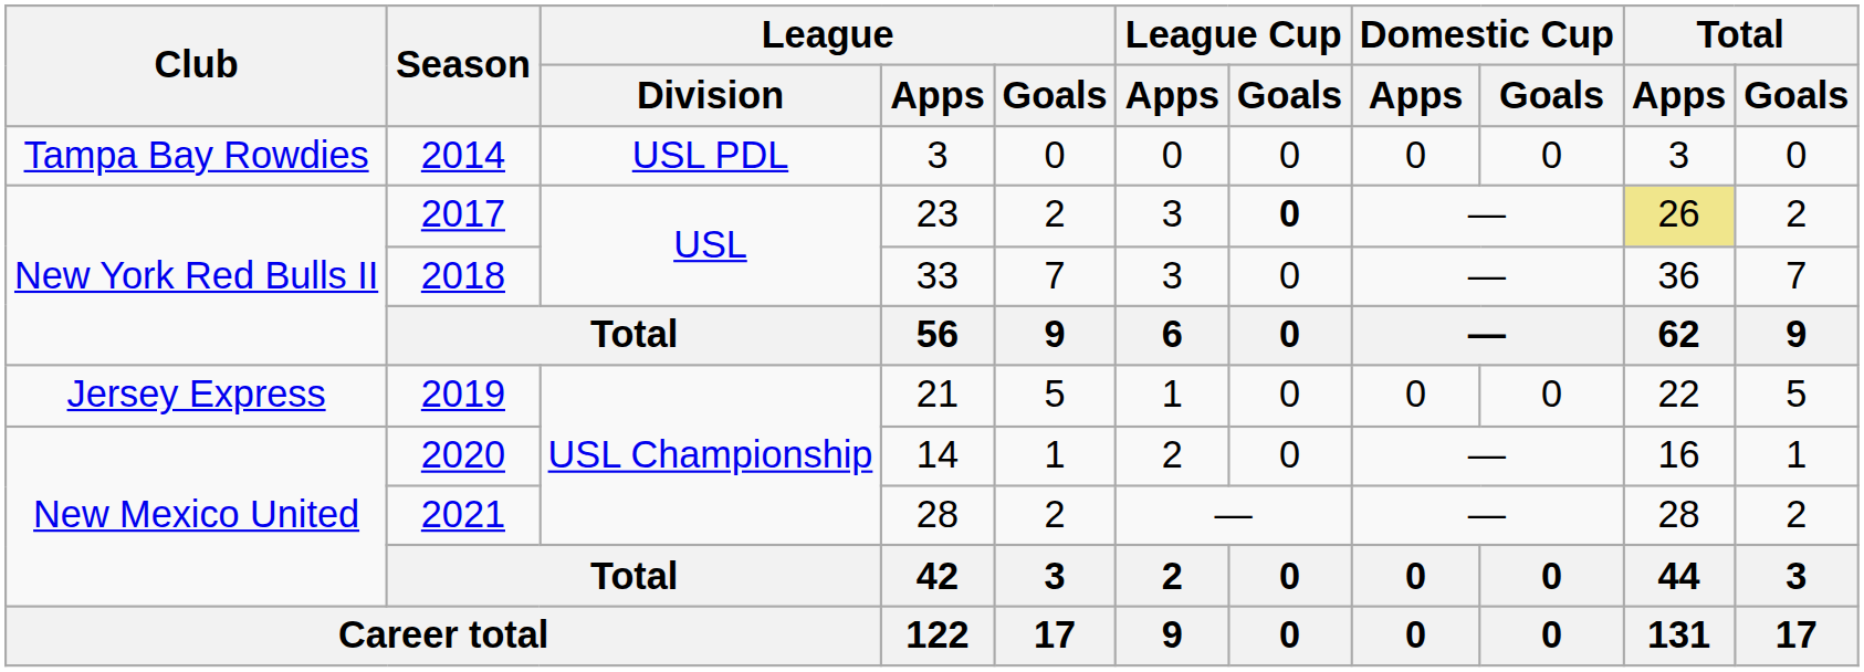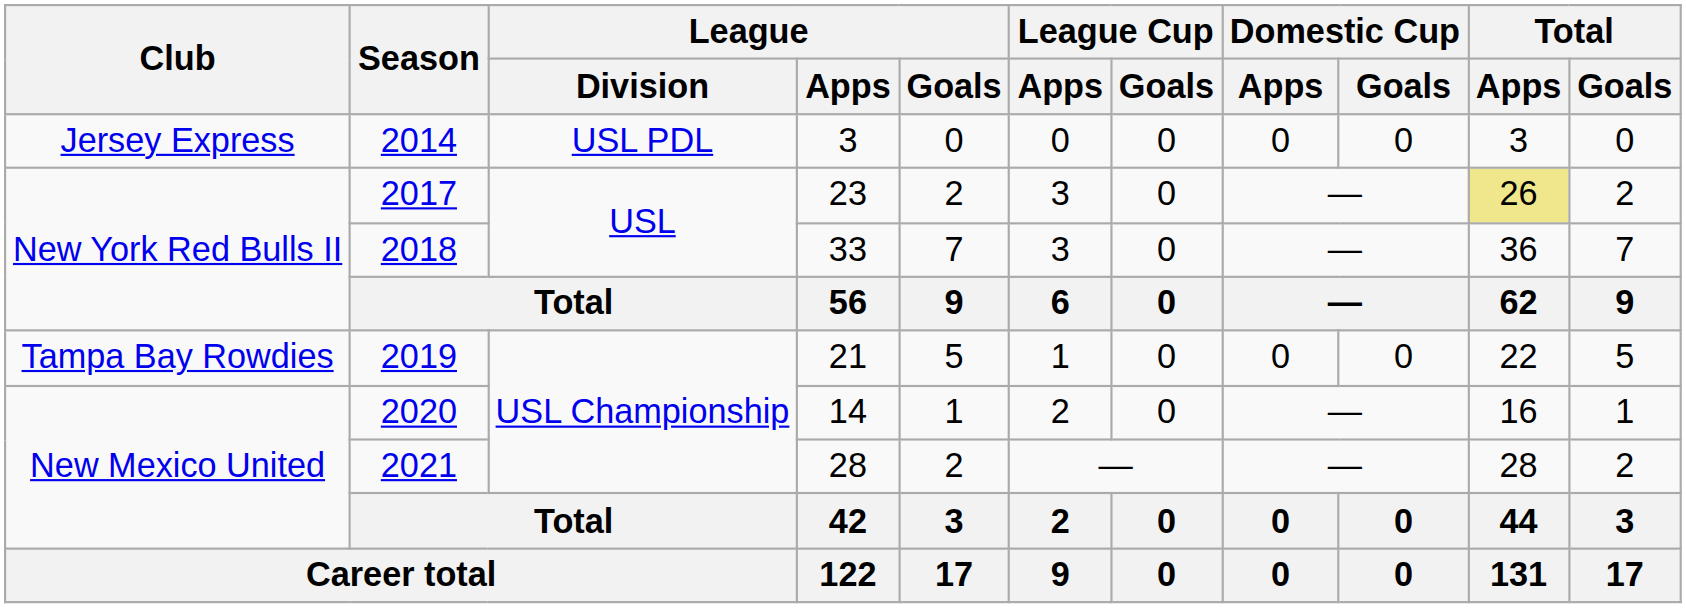2014 | Club: Tampa Bay Rowdies -> Jersey Express
2017 | League Cup / Goals: bold -> normal
2019 | Club: Jersey Express -> Tampa Bay Rowdies
